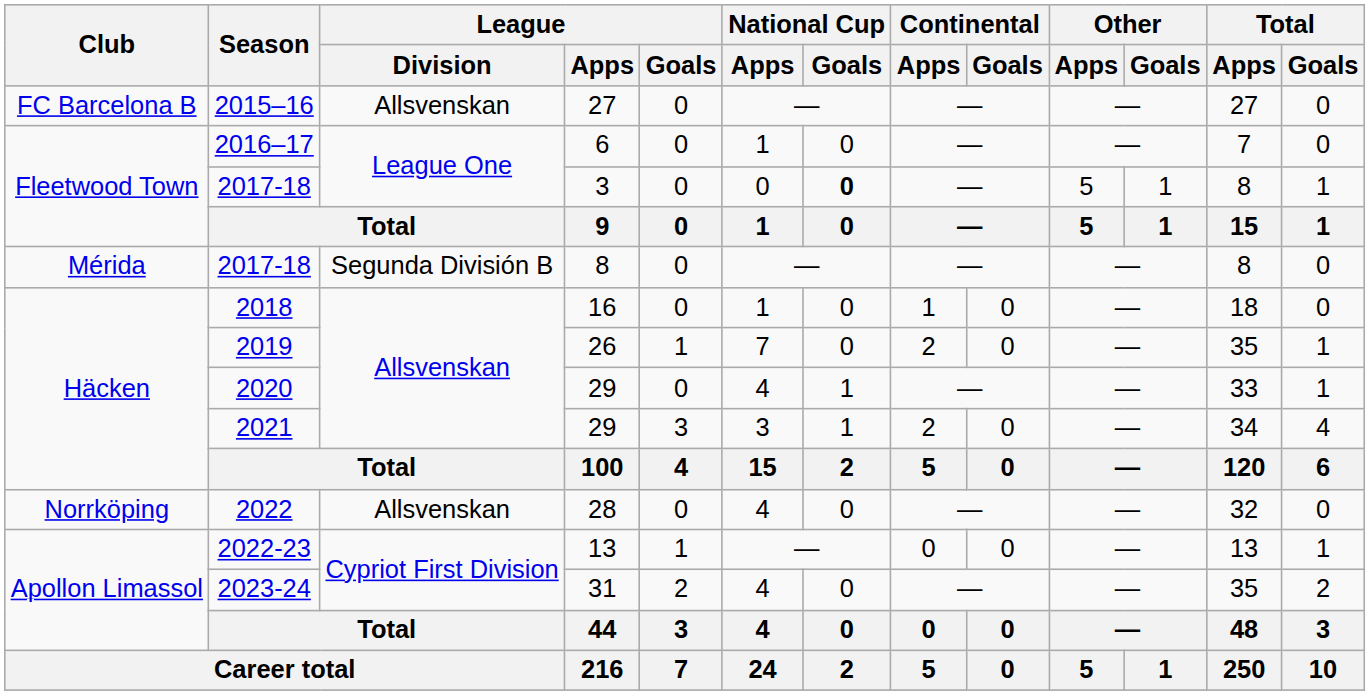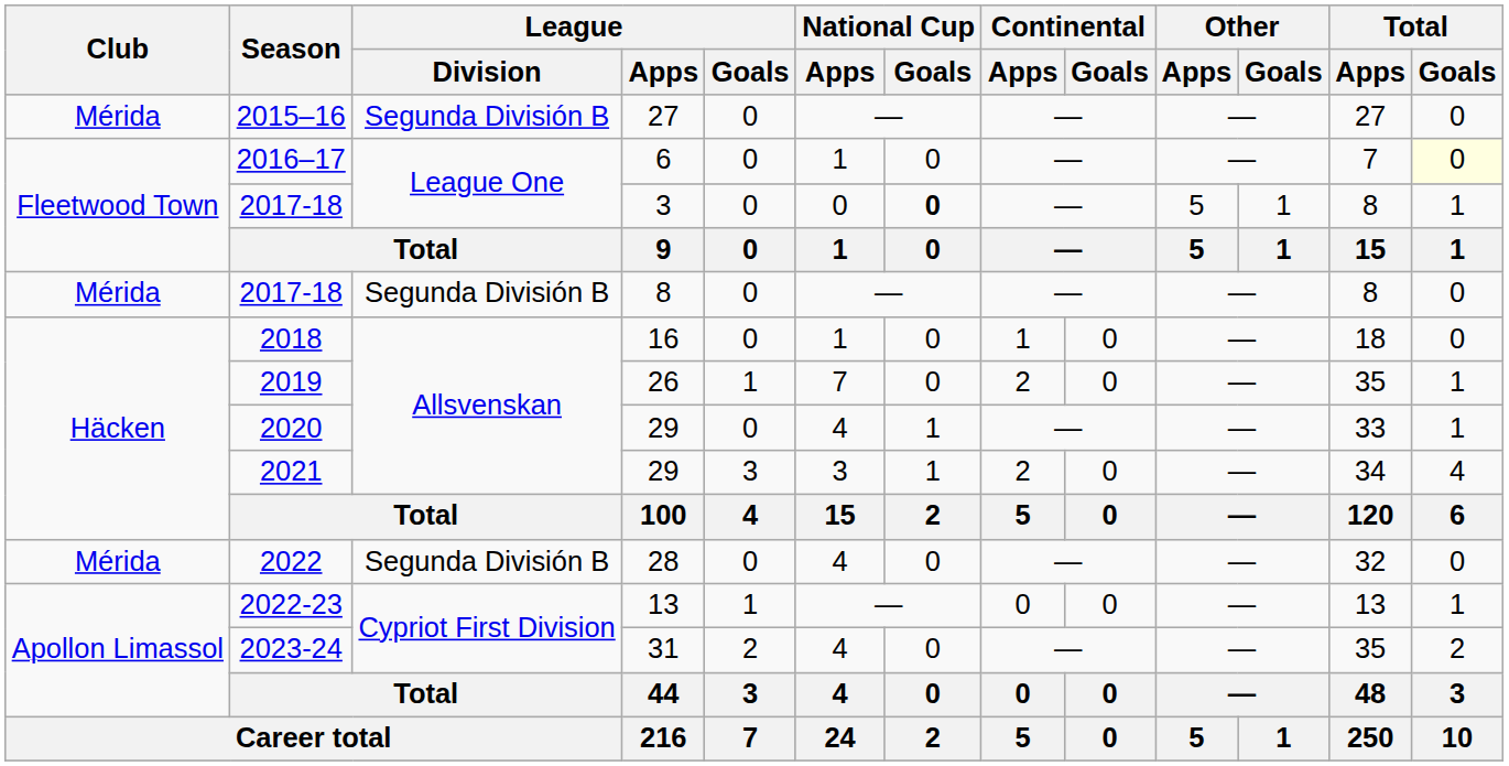2015–16 | Club: FC Barcelona B -> Mérida
2015–16 | League / Division: Allsvenskan -> Segunda División B
2016–17 | Total / Goals: no background -> lightyellow background
2022 | Club: Norrköping -> Mérida
2022 | League / Division: Allsvenskan -> Segunda División B
